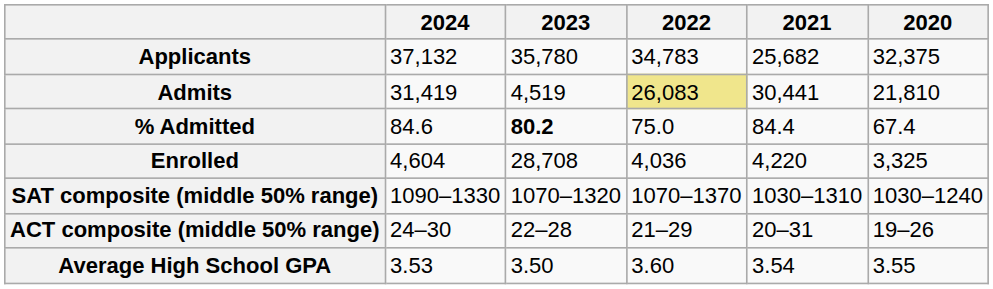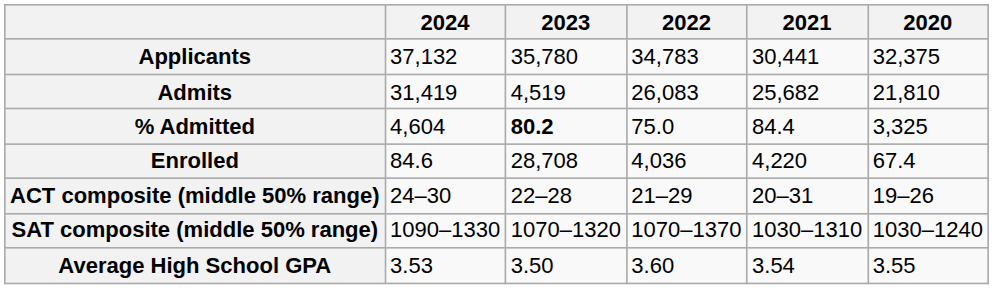Applicants | 2021: 25,682 -> 30,441
Admits | 2022: khaki background -> no background
Admits | 2021: 30,441 -> 25,682
% Admitted | 2024: 84.6 -> 4,604
% Admitted | 2020: 67.4 -> 3,325
Enrolled | 2024: 4,604 -> 84.6
Enrolled | 2020: 3,325 -> 67.4
rows swapped: SAT composite (middle 50% range) <-> ACT composite (middle 50% range)
